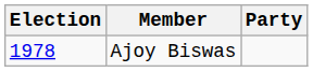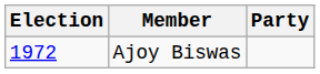Ajoy Biswas | Election: 1978 -> 1972
